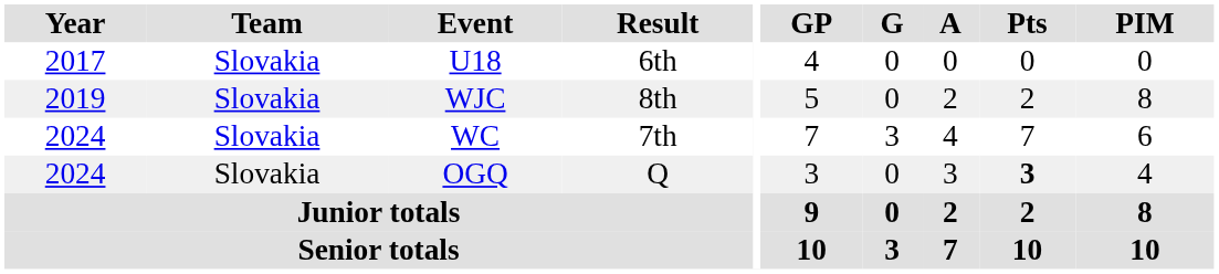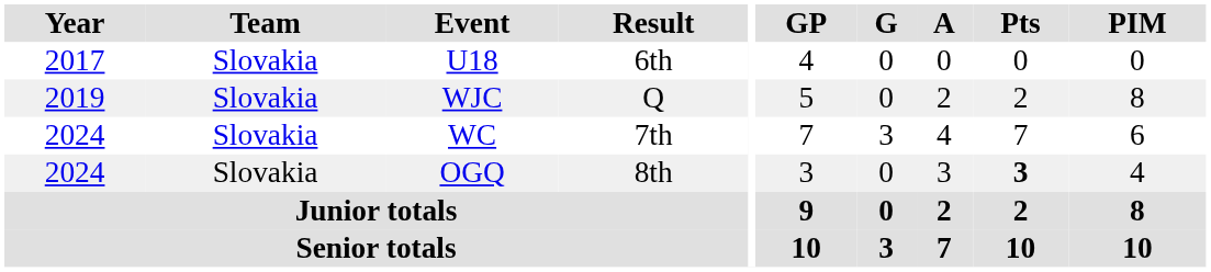WJC | Result: 8th -> Q
OGQ | Result: Q -> 8th
